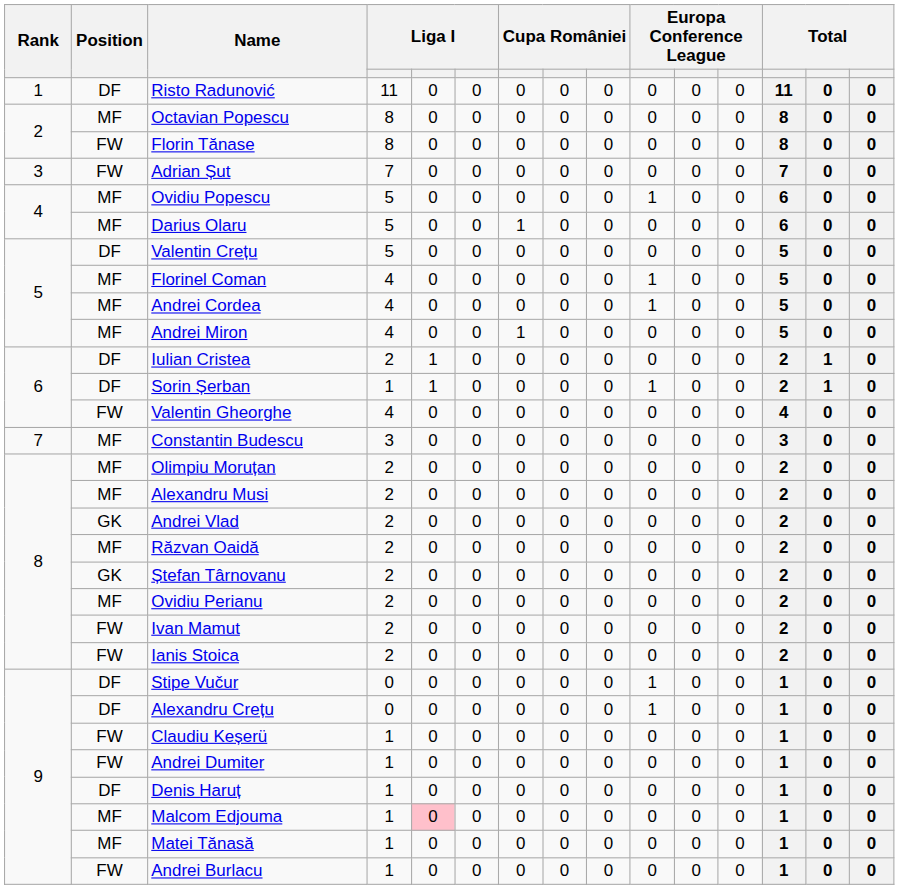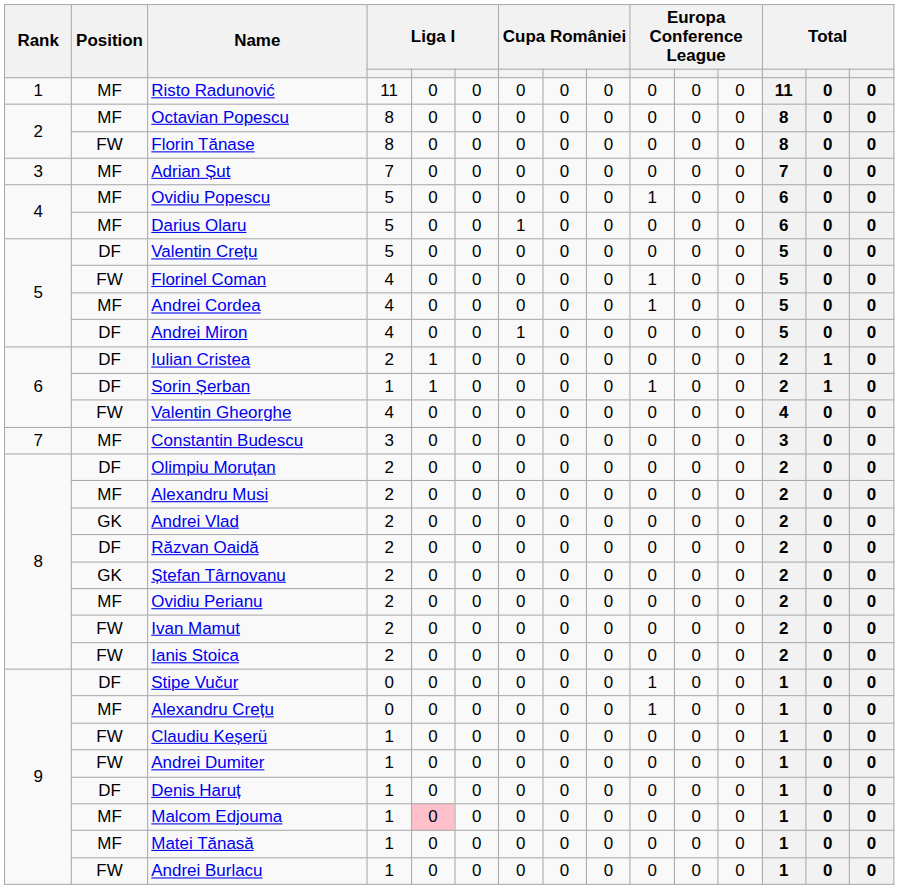Risto Radunović | Position: DF -> MF
Adrian Șut | Position: FW -> MF
Florinel Coman | Position: MF -> FW
Andrei Miron | Position: MF -> DF
Olimpiu Moruțan | Position: MF -> DF
Răzvan Oaidă | Position: MF -> DF
Alexandru Crețu | Position: DF -> MF
